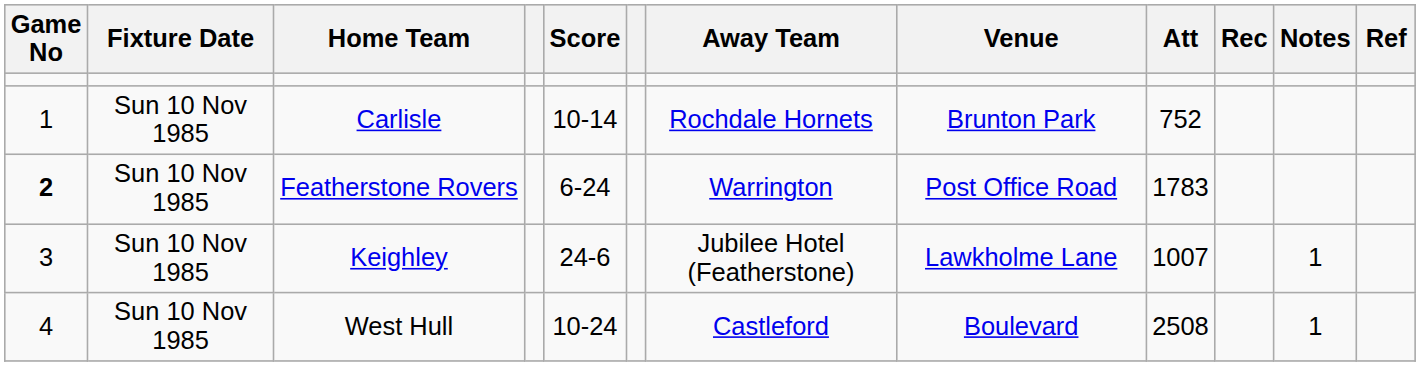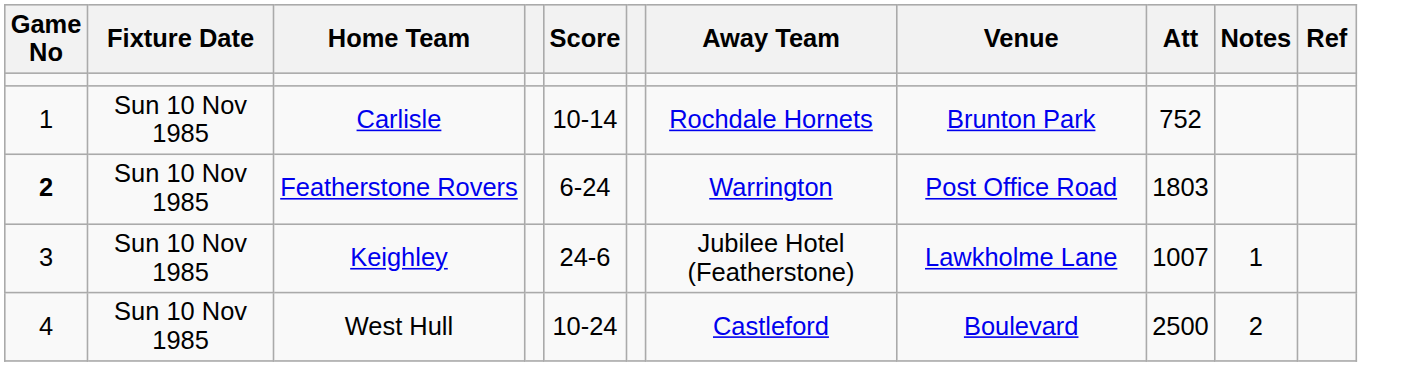- column: Rec
Featherstone Rovers | Att: 1783 -> 1803
West Hull | Att: 2508 -> 2500
West Hull | Notes: 1 -> 2
